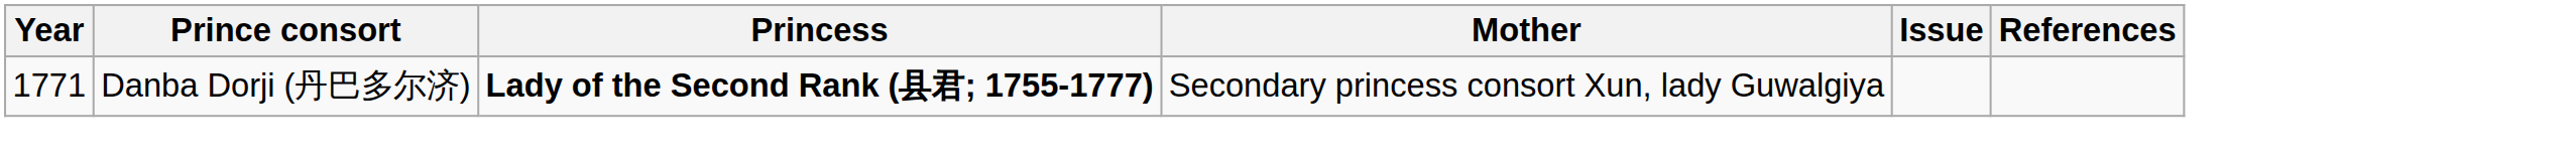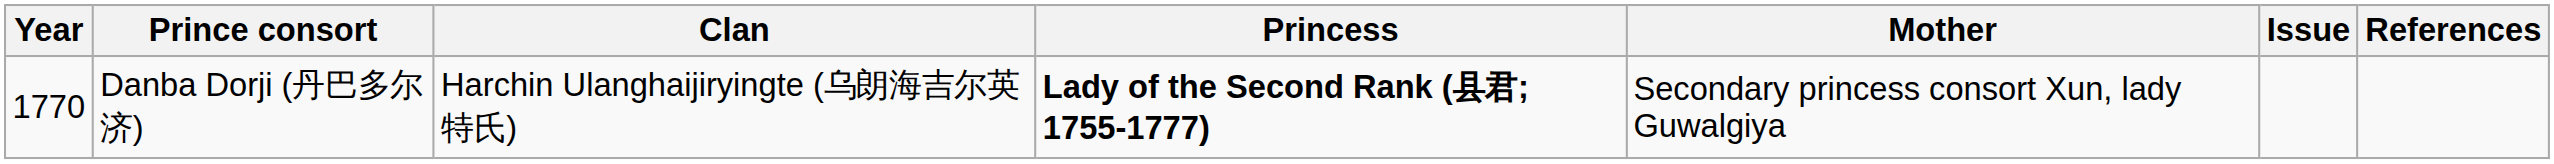+ column: Clan | Harchin Ulanghaijiryingte (乌朗海吉尔英特氏)
Danba Dorji (丹巴多尔济) | Year: 1771 -> 1770
